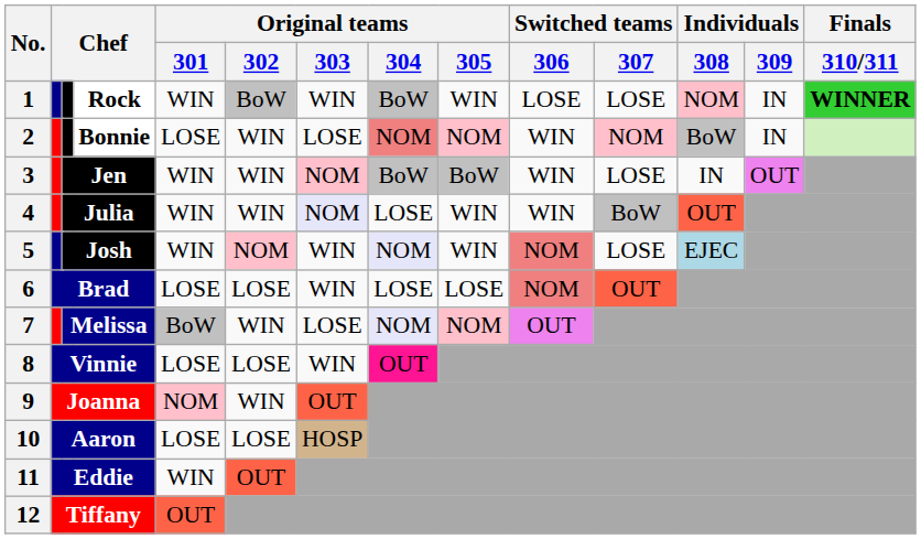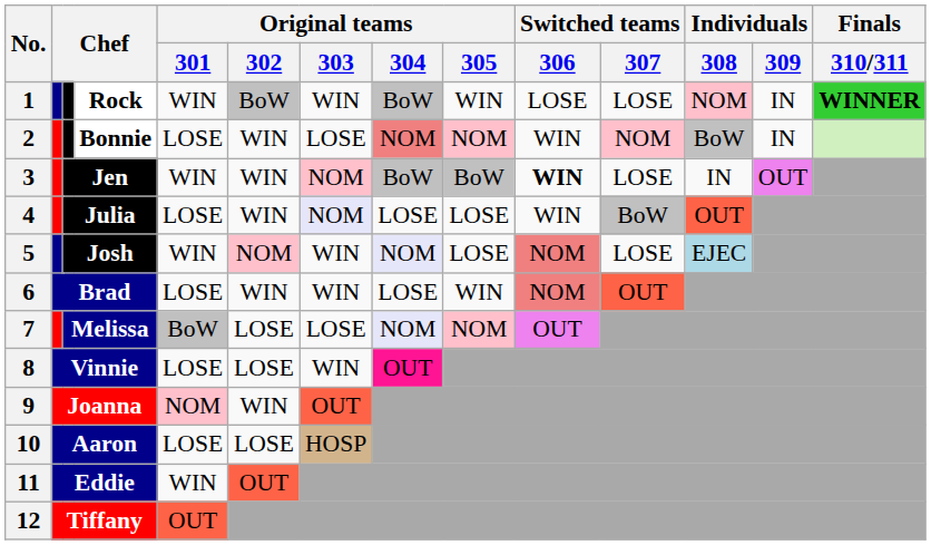Jen | Switched teams / 306: normal -> bold
Julia | Original teams / 301: WIN -> LOSE
Julia | Original teams / 305: WIN -> LOSE
Josh | Original teams / 305: WIN -> LOSE
Brad | Original teams / 302: LOSE -> WIN
Brad | Original teams / 305: LOSE -> WIN
Melissa | Original teams / 302: WIN -> LOSE
